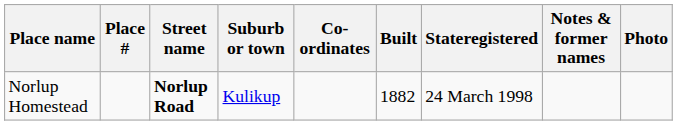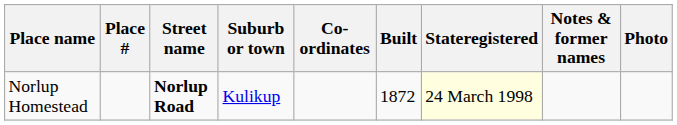Norlup Homestead | Built: 1882 -> 1872
Norlup Homestead | Stateregistered: no background -> lightyellow background
